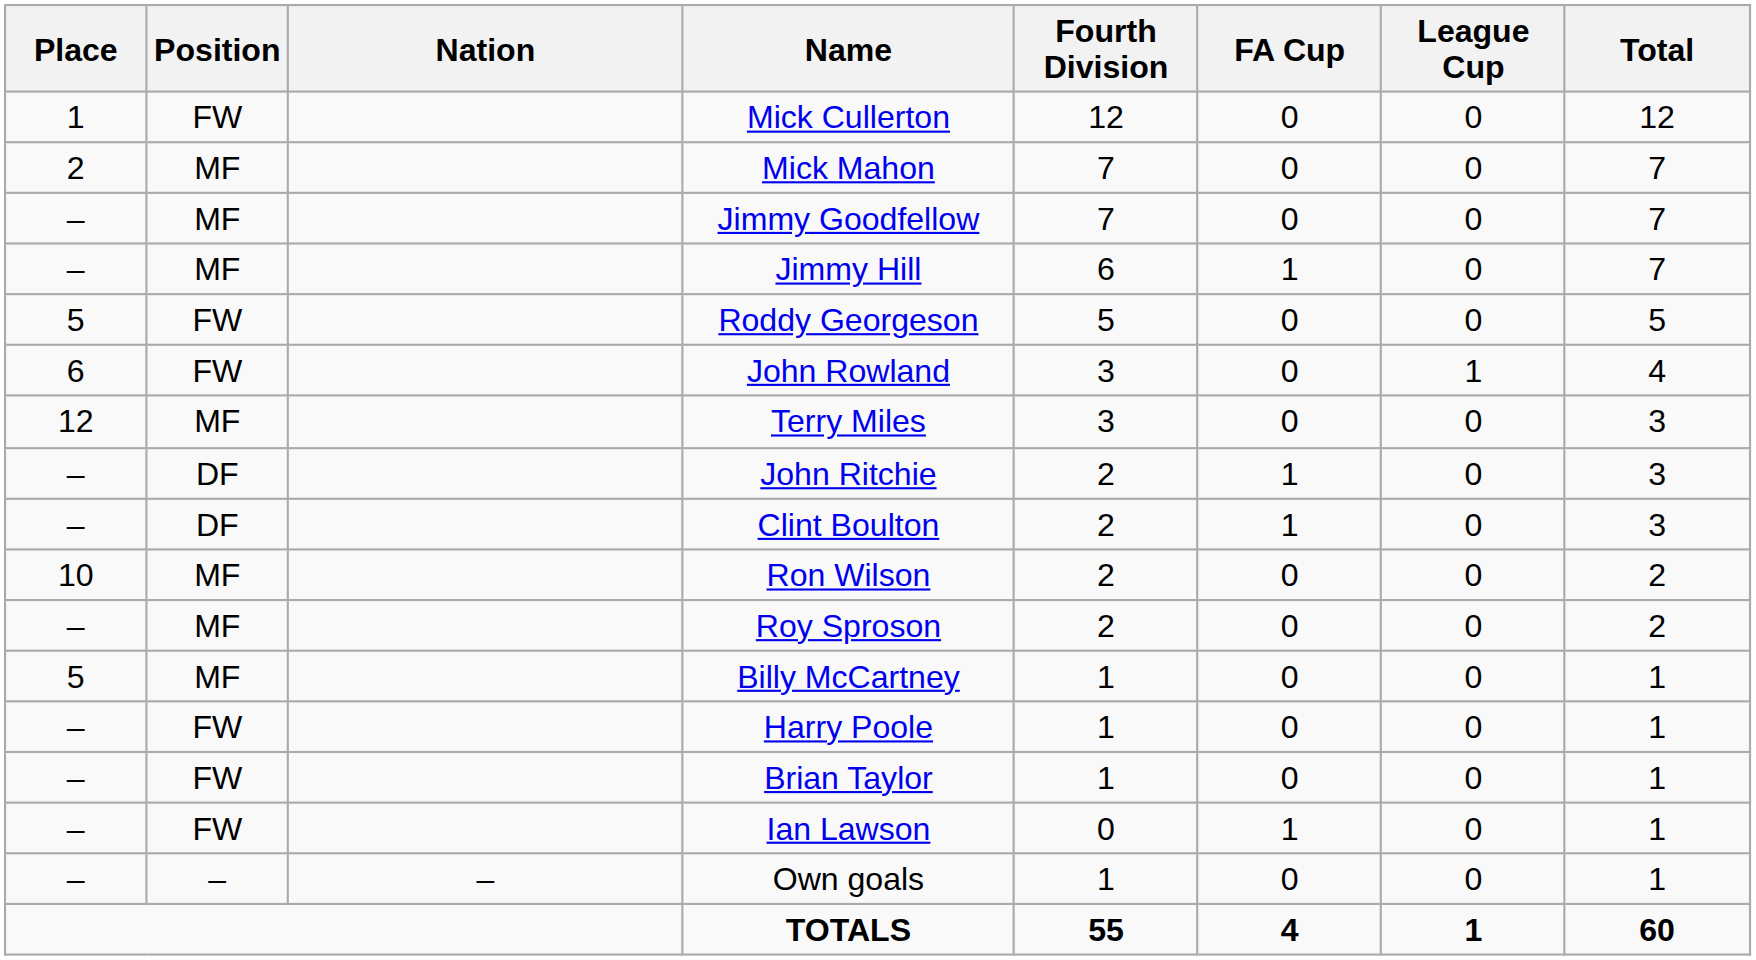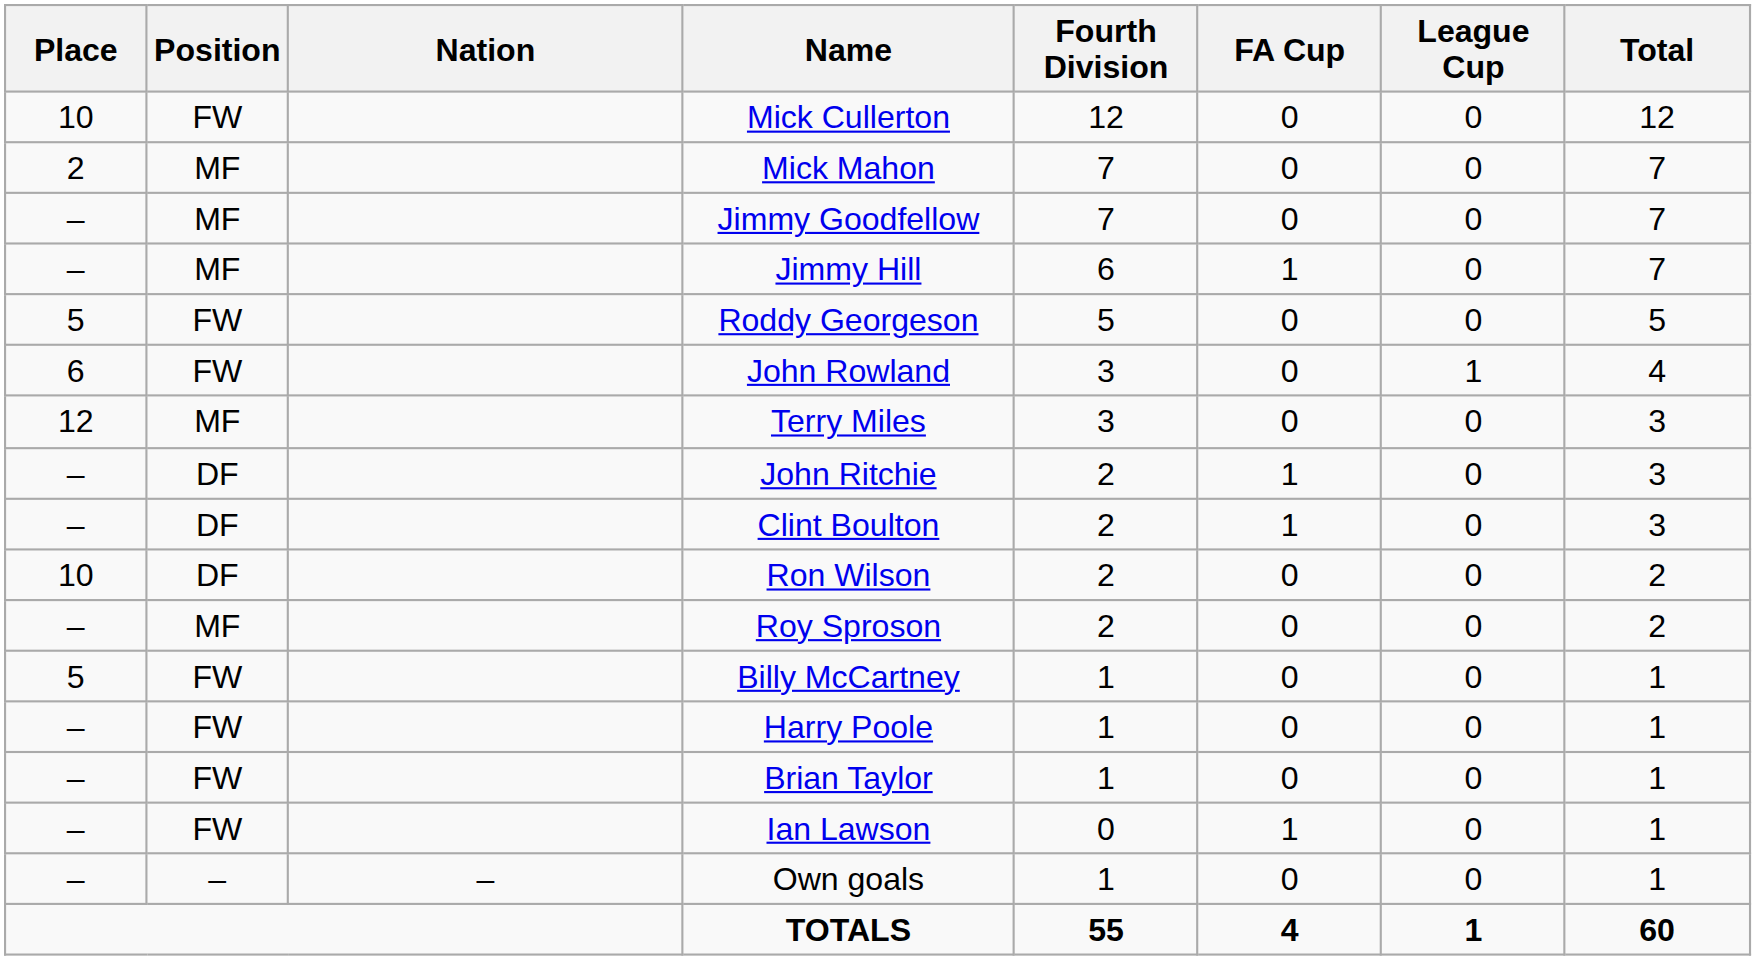Mick Cullerton | Place: 1 -> 10
Ron Wilson | Position: MF -> DF
Billy McCartney | Position: MF -> FW
